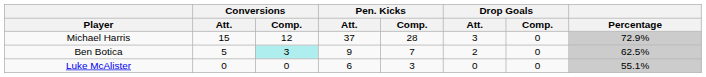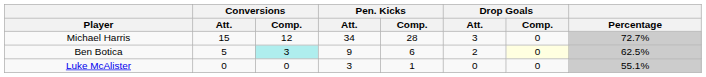Michael Harris | Pen. Kicks / Att.: 37 -> 34
Michael Harris | Percentage: 72.9% -> 72.7%
Ben Botica | Pen. Kicks / Comp.: 7 -> 6
Ben Botica | Drop Goals / Comp.: no background -> lightyellow background
Luke McAlister | Pen. Kicks / Att.: 6 -> 3
Luke McAlister | Pen. Kicks / Comp.: 3 -> 1
